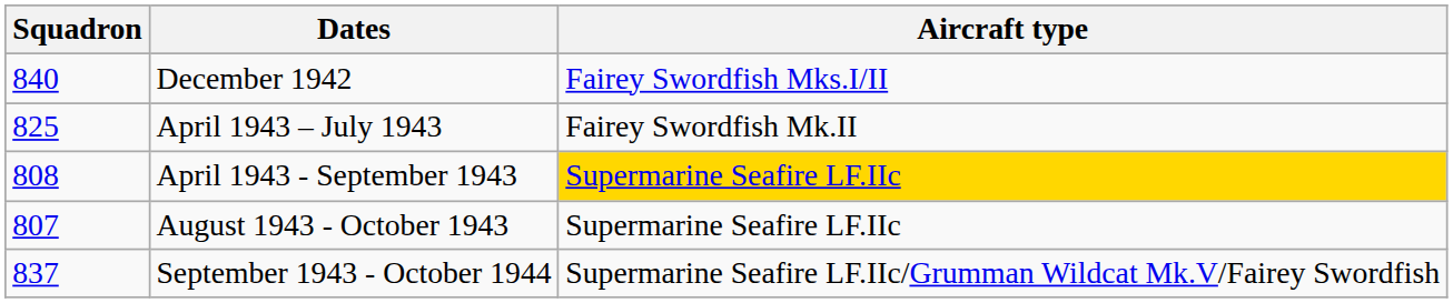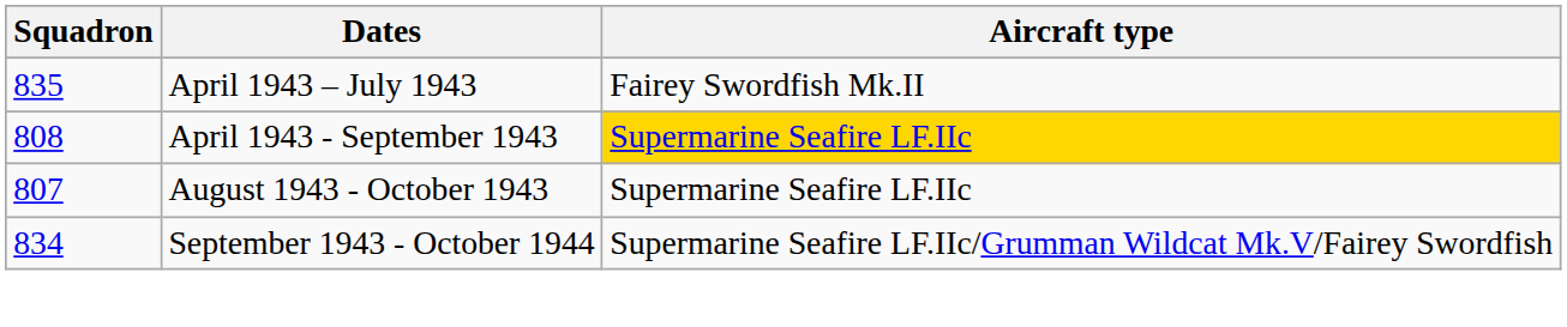- row: 840 | December 1942 | Fairey Swordfish Mks.I/II
April 1943 – July 1943 | Squadron: 825 -> 835
September 1943 - October 1944 | Squadron: 837 -> 834
